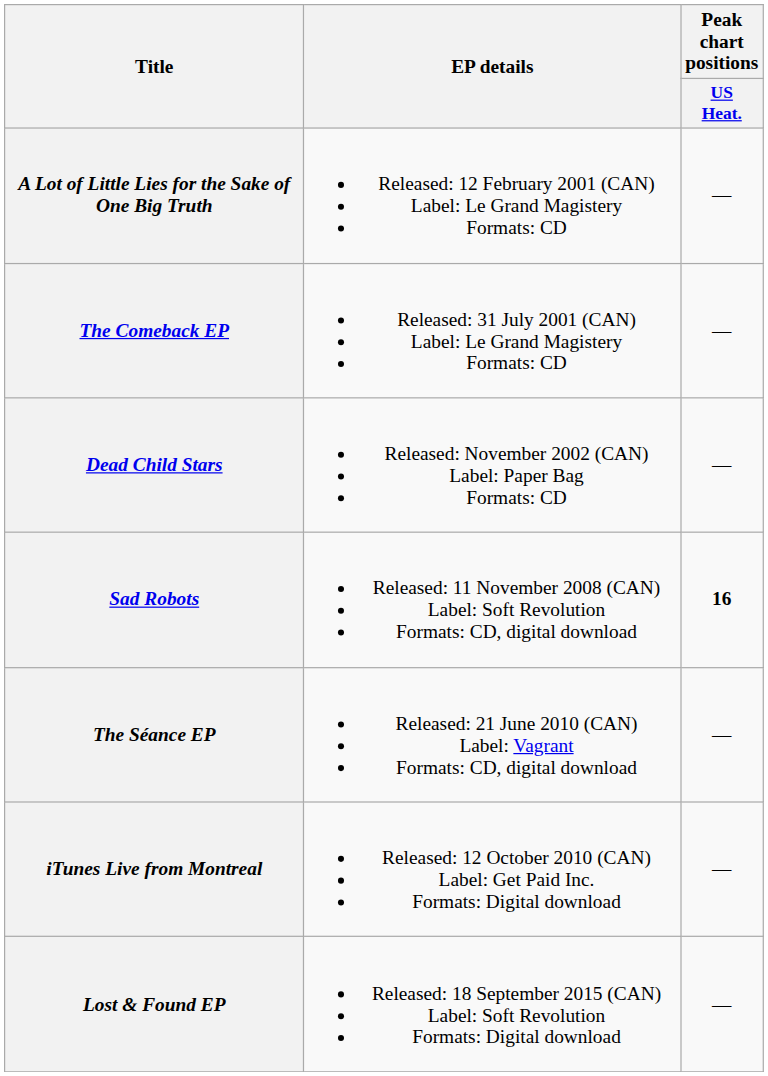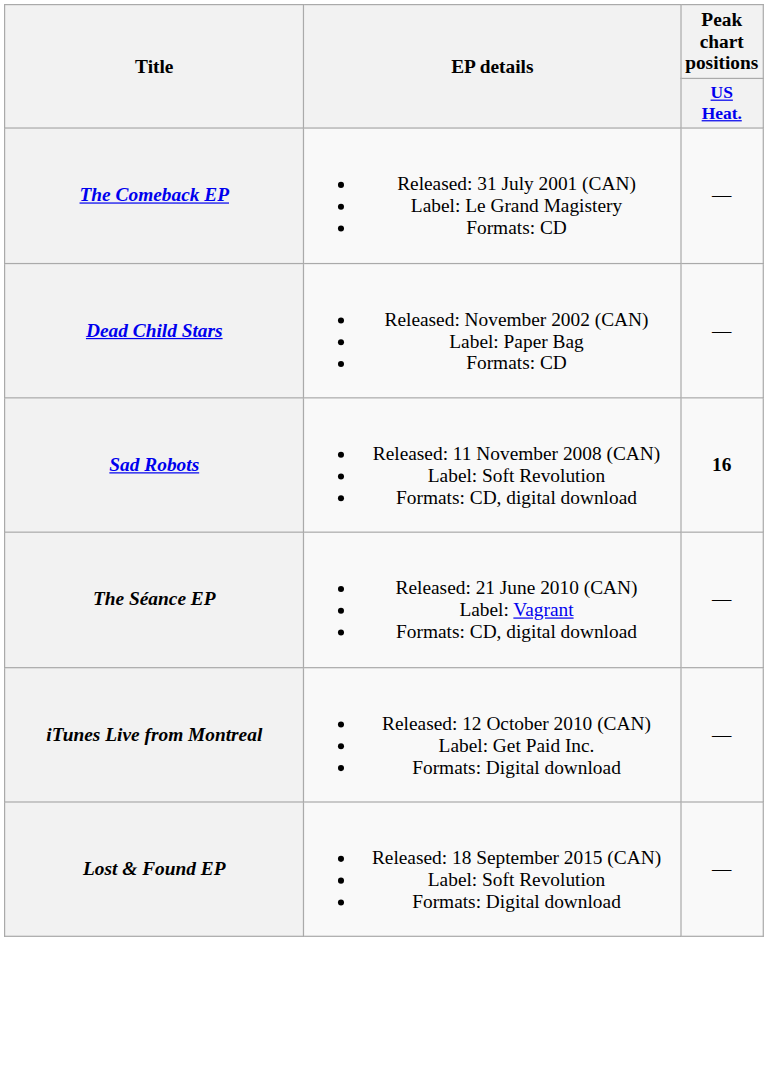- row: A Lot of Little Lies for the Sake of One Big Truth | Released: 12 February 2001 (CAN) Label: Le Grand Magistery Formats: CD | —
